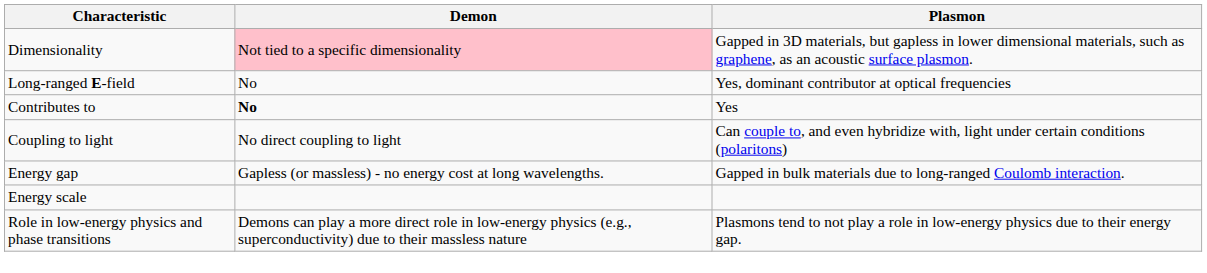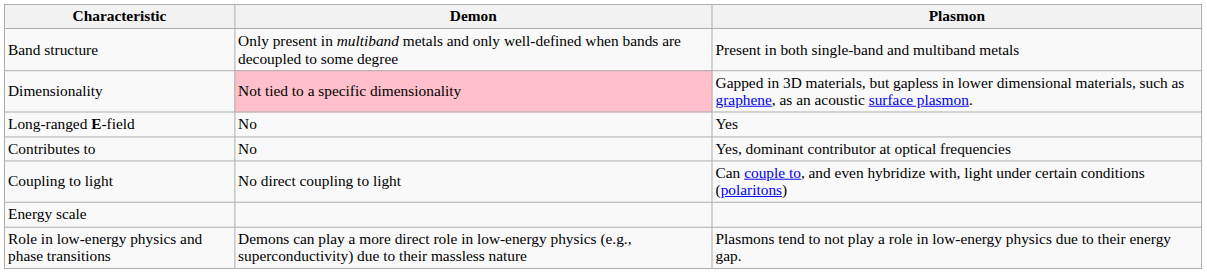+ row: Band structure | Only present in multiband metals and only well-defined when bands are decoupled to some degree | Present in both single-band and multiband metals
Long-ranged E-field | Plasmon: Yes, dominant contributor at optical frequencies -> Yes
Contributes to | Demon: bold -> normal
Contributes to | Plasmon: Yes -> Yes, dominant contributor at optical frequencies
- row: Energy gap | Gapless (or massless) - no energy cost at long wavelengths. | Gapped in bulk materials due to long-ranged Coulomb interaction.
